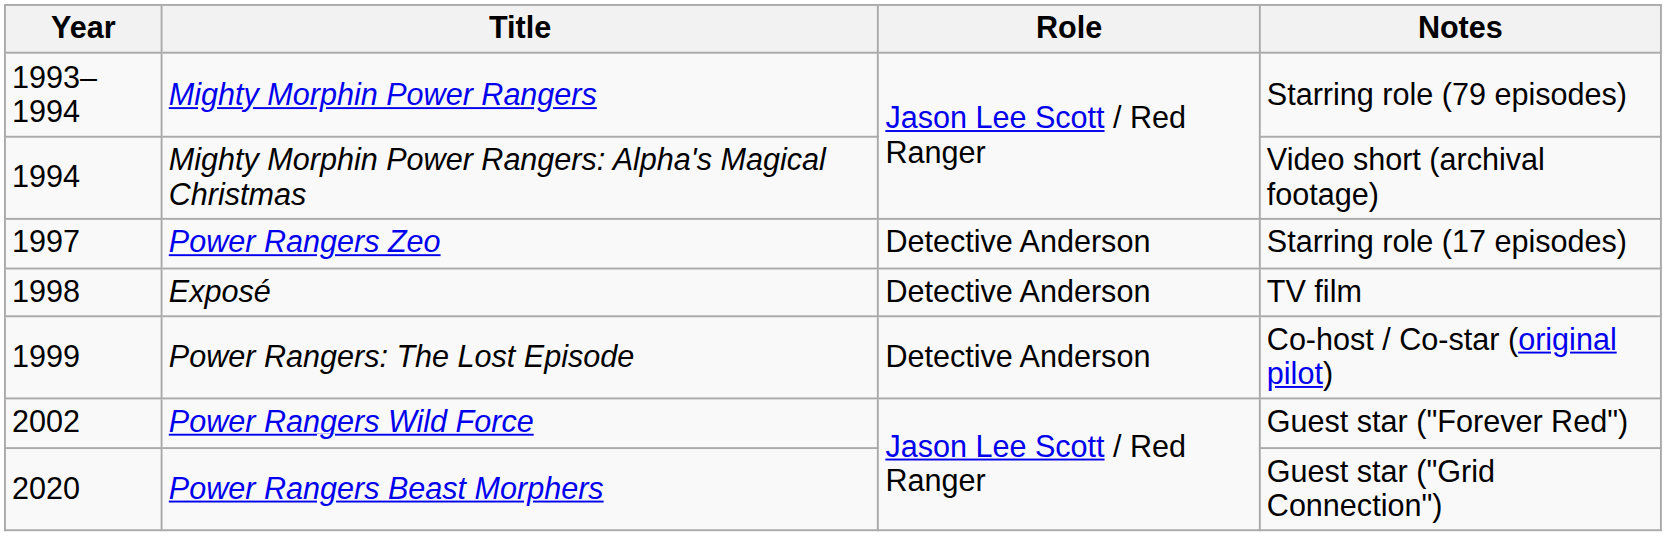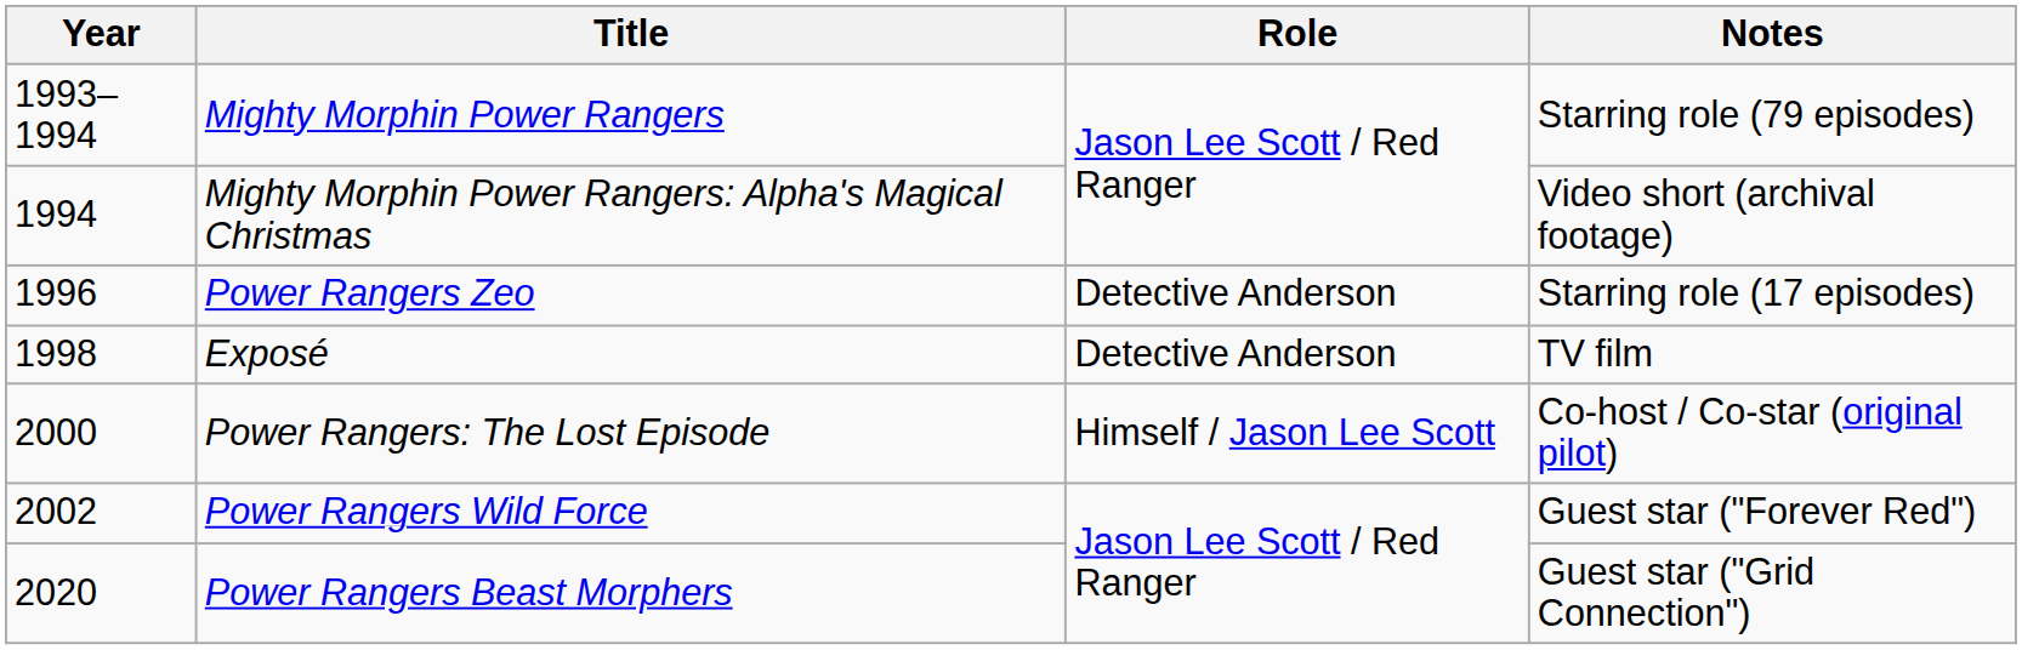Power Rangers Zeo | Year: 1997 -> 1996
Power Rangers: The Lost Episode | Year: 1999 -> 2000
Power Rangers: The Lost Episode | Role: Detective Anderson -> Himself / Jason Lee Scott
